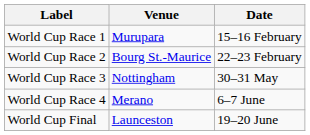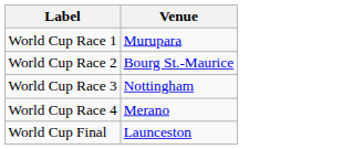- column: Date | 15–16 February | 22–23 February | 30–31 May | 6–7 June | 19–20 June
